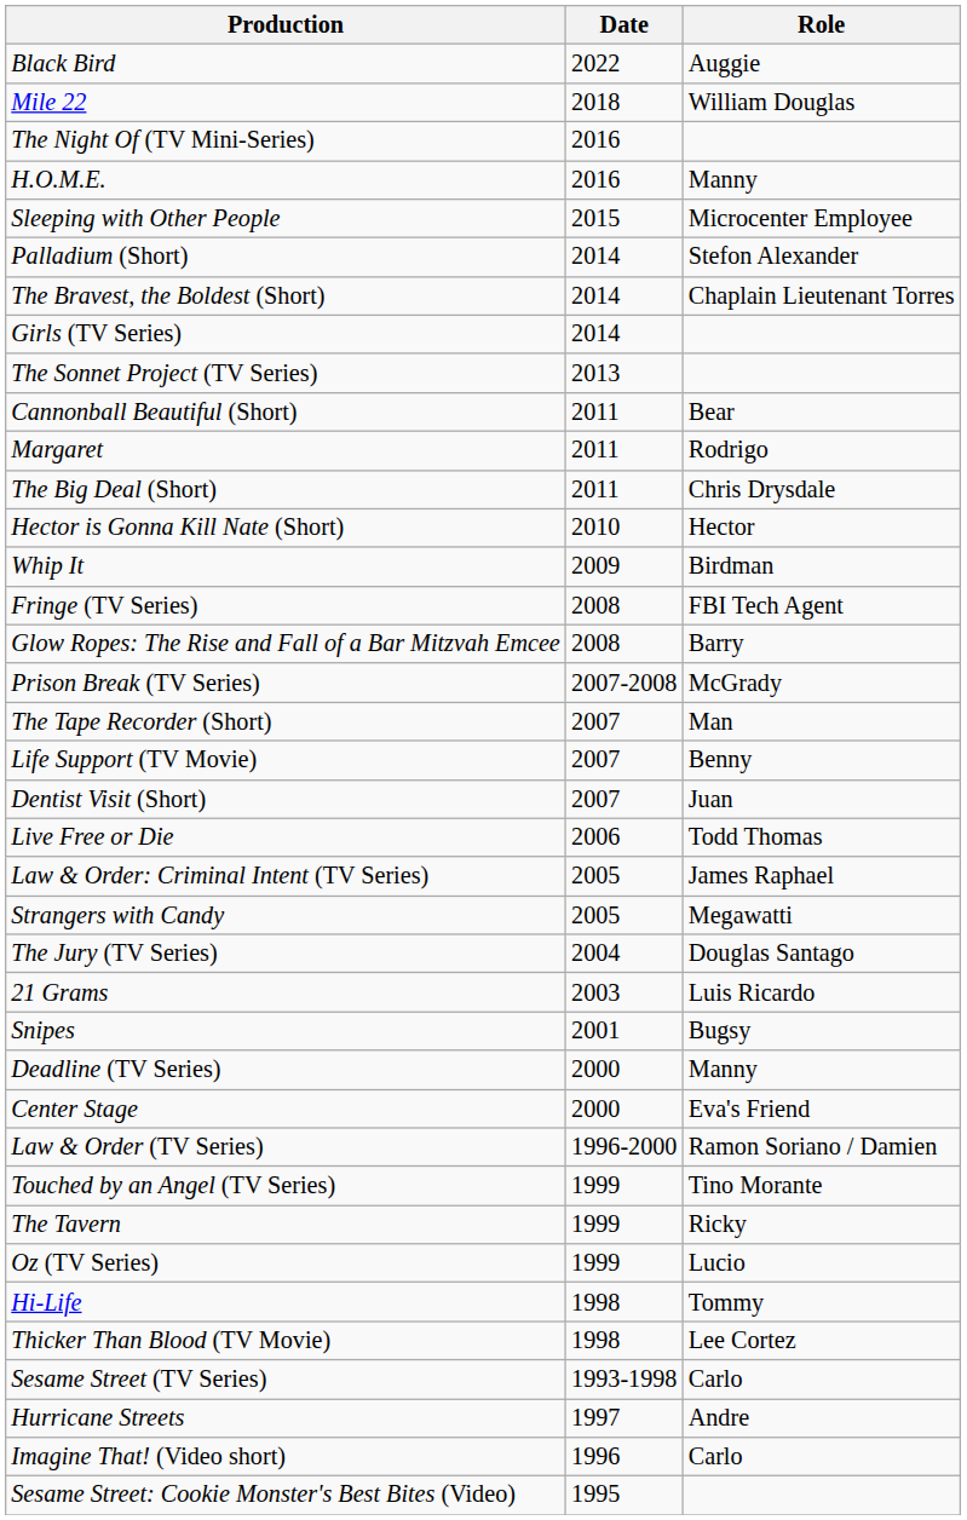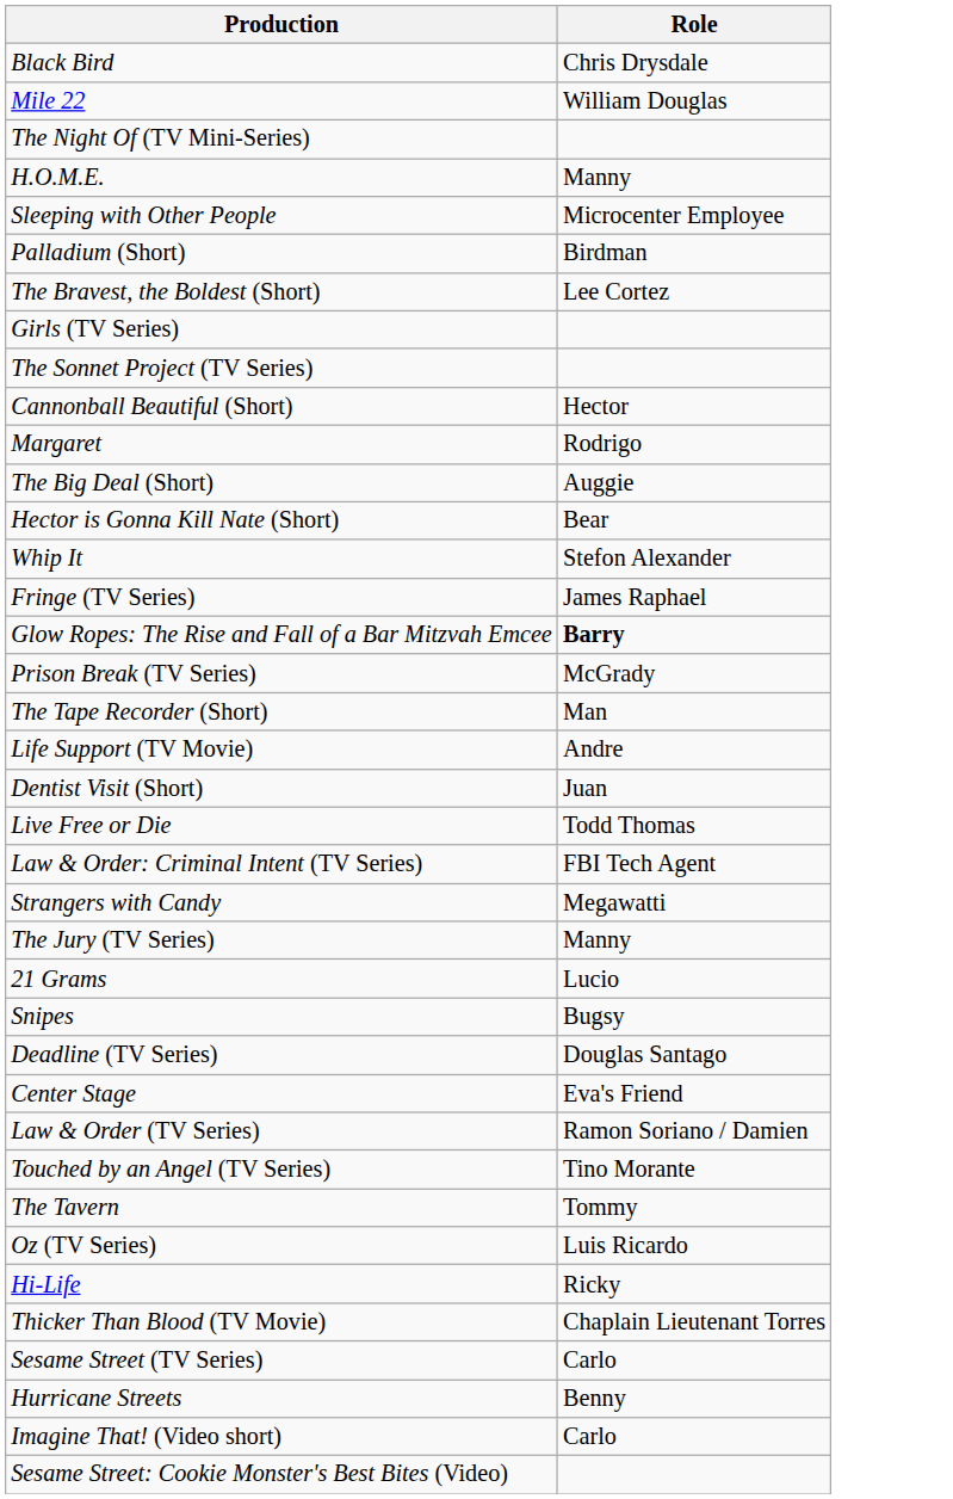- column: Date | 2022 | 2018 | 2016 | 2016 | 2015 | 2014 | 2014 | 2014 | 2013 | 2011 | 2011 | 2011 | 2010 | 2009 | 2008 | 2008 | 2007-2008 | 2007 | 2007 | 2007 | 2006 | 2005 | 2005 | 2004 | 2003 | 2001 | 2000 | 2000 | 1996-2000 | 1999 | 1999 | 1999 | 1998 | 1998 | 1993-1998 | 1997 | 1996 | 1995
Black Bird | Role: Auggie -> Chris Drysdale
Palladium (Short) | Role: Stefon Alexander -> Birdman
The Bravest, the Boldest (Short) | Role: Chaplain Lieutenant Torres -> Lee Cortez
Cannonball Beautiful (Short) | Role: Bear -> Hector
The Big Deal (Short) | Role: Chris Drysdale -> Auggie
Hector is Gonna Kill Nate (Short) | Role: Hector -> Bear
Whip It | Role: Birdman -> Stefon Alexander
Fringe (TV Series) | Role: FBI Tech Agent -> James Raphael
Glow Ropes: The Rise and Fall of a Bar Mitzvah Emcee | Role: normal -> bold
Life Support (TV Movie) | Role: Benny -> Andre
Law & Order: Criminal Intent (TV Series) | Role: James Raphael -> FBI Tech Agent
The Jury (TV Series) | Role: Douglas Santago -> Manny
21 Grams | Role: Luis Ricardo -> Lucio
Deadline (TV Series) | Role: Manny -> Douglas Santago
The Tavern | Role: Ricky -> Tommy
Oz (TV Series) | Role: Lucio -> Luis Ricardo
Hi-Life | Role: Tommy -> Ricky
Thicker Than Blood (TV Movie) | Role: Lee Cortez -> Chaplain Lieutenant Torres
Hurricane Streets | Role: Andre -> Benny
